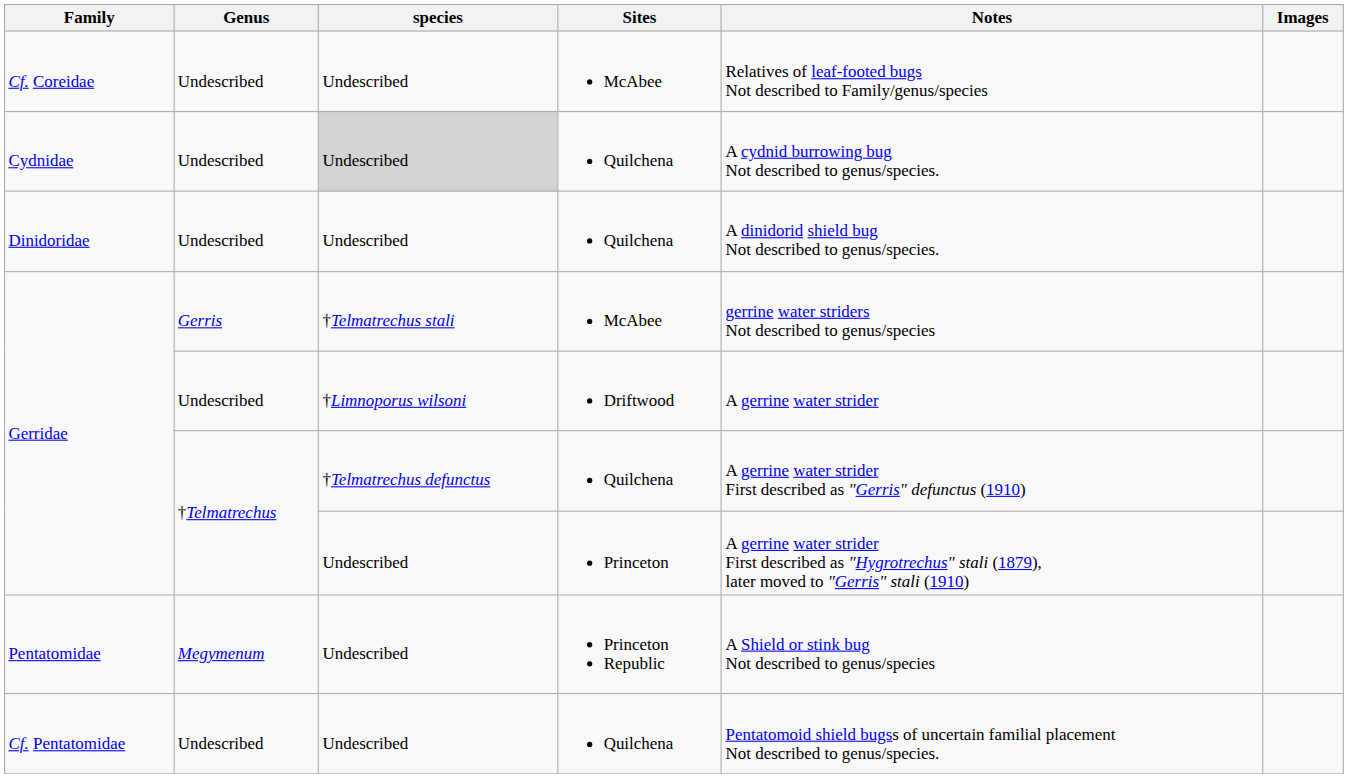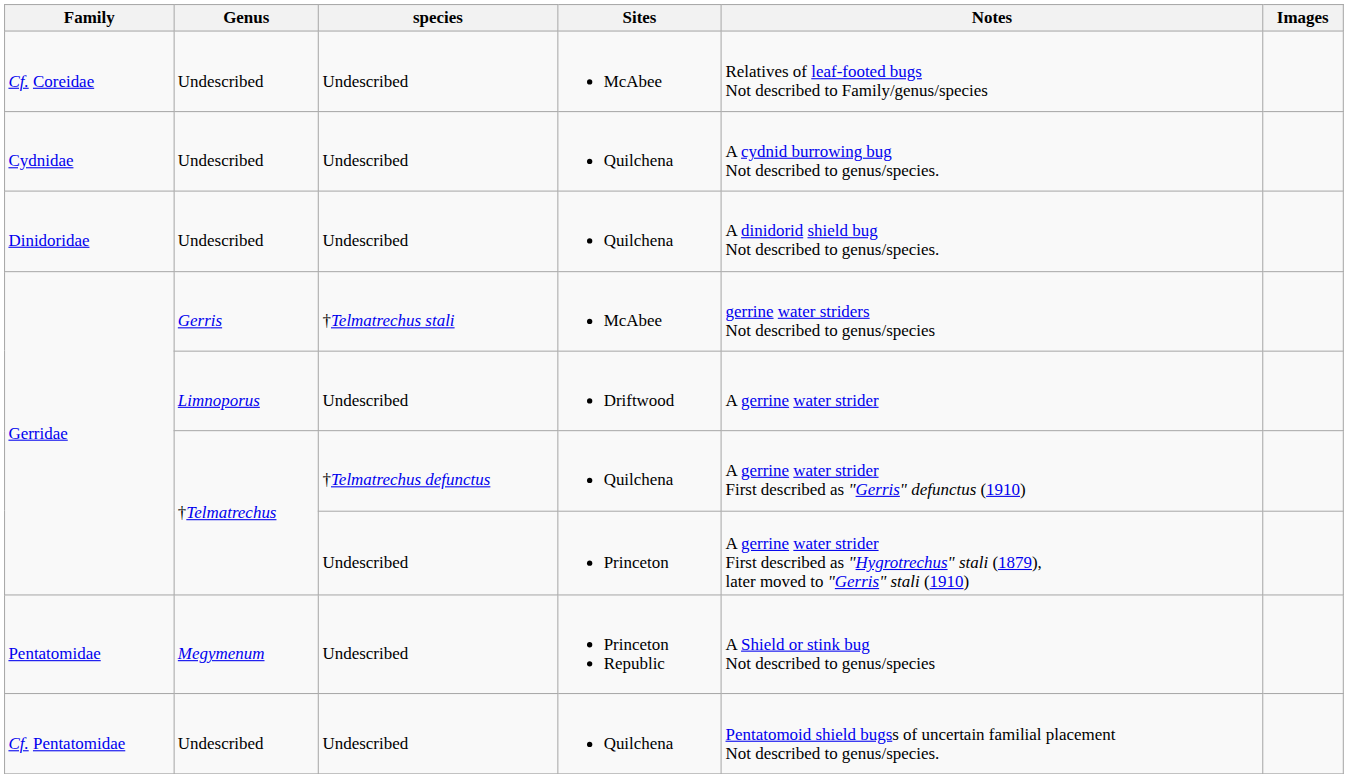Cydnidae | species: lightgrey background -> no background
Gerridae / Driftwood | Genus: Undescribed -> Limnoporus
Gerridae / Driftwood | species: †Limnoporus wilsoni -> Undescribed
